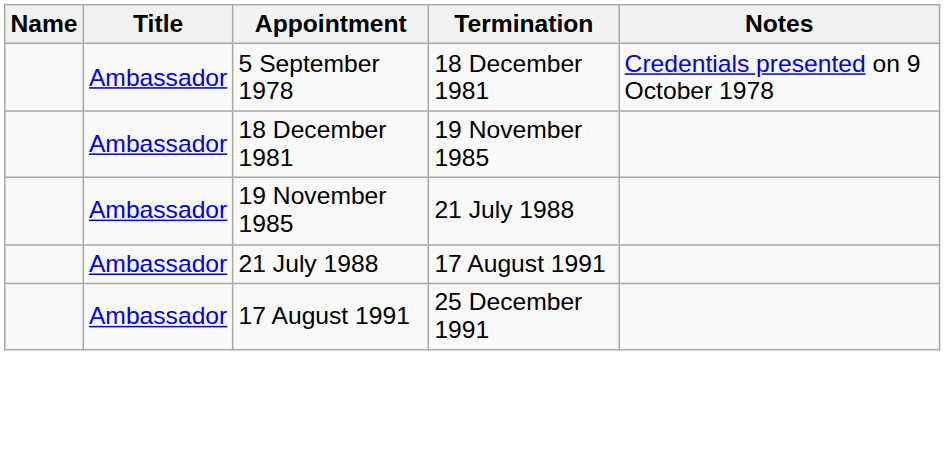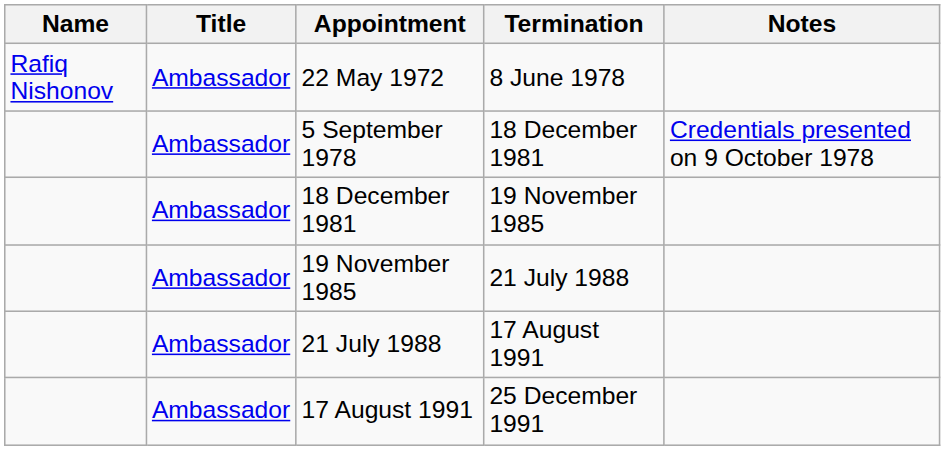+ row: Rafiq Nishonov | Ambassador | 22 May 1972 | 8 June 1978
